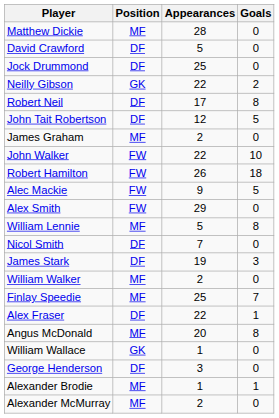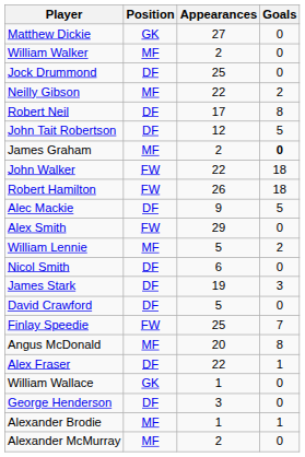Matthew Dickie | Position: MF -> GK
Matthew Dickie | Appearances: 28 -> 27
rows swapped: David Crawford <-> William Walker
Neilly Gibson | Position: GK -> MF
James Graham | Goals: normal -> bold
John Walker | Goals: 10 -> 18
Alec Mackie | Position: FW -> DF
William Lennie | Goals: 8 -> 2
Nicol Smith | Appearances: 7 -> 6
Finlay Speedie | Position: MF -> FW
rows swapped: Alex Fraser <-> Angus McDonald
